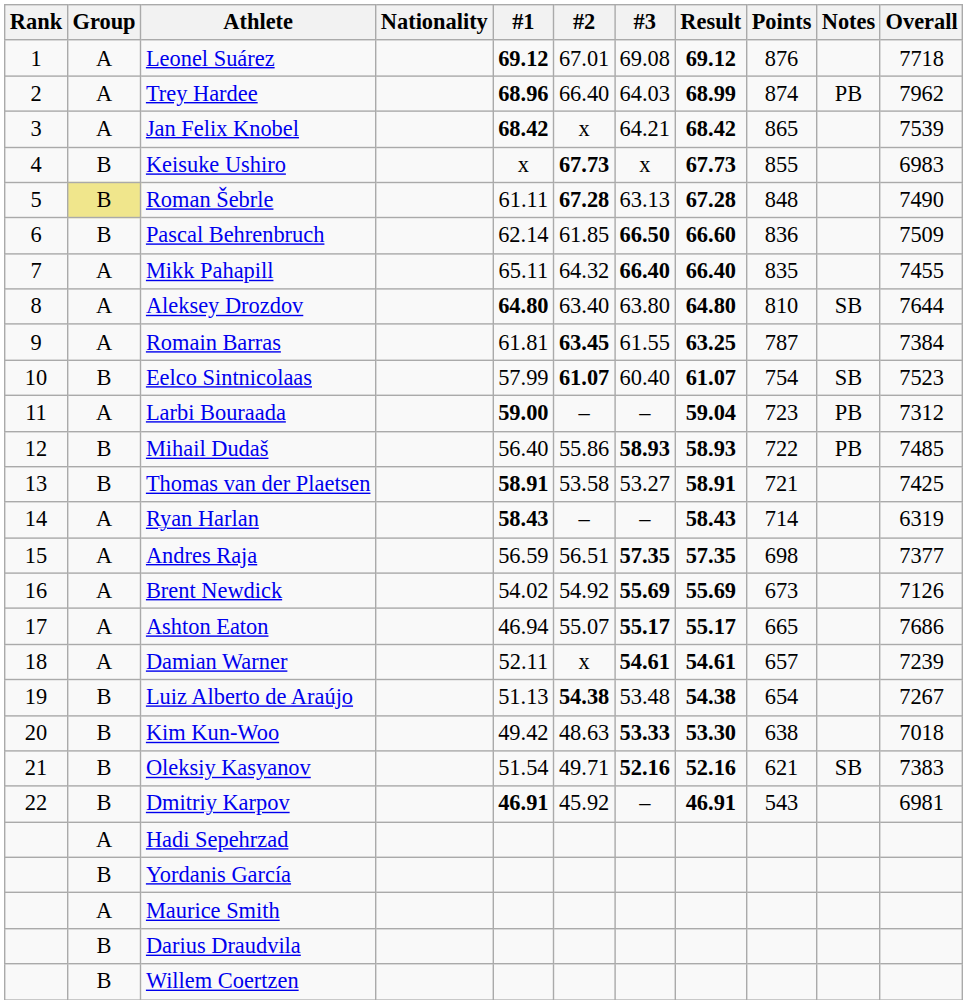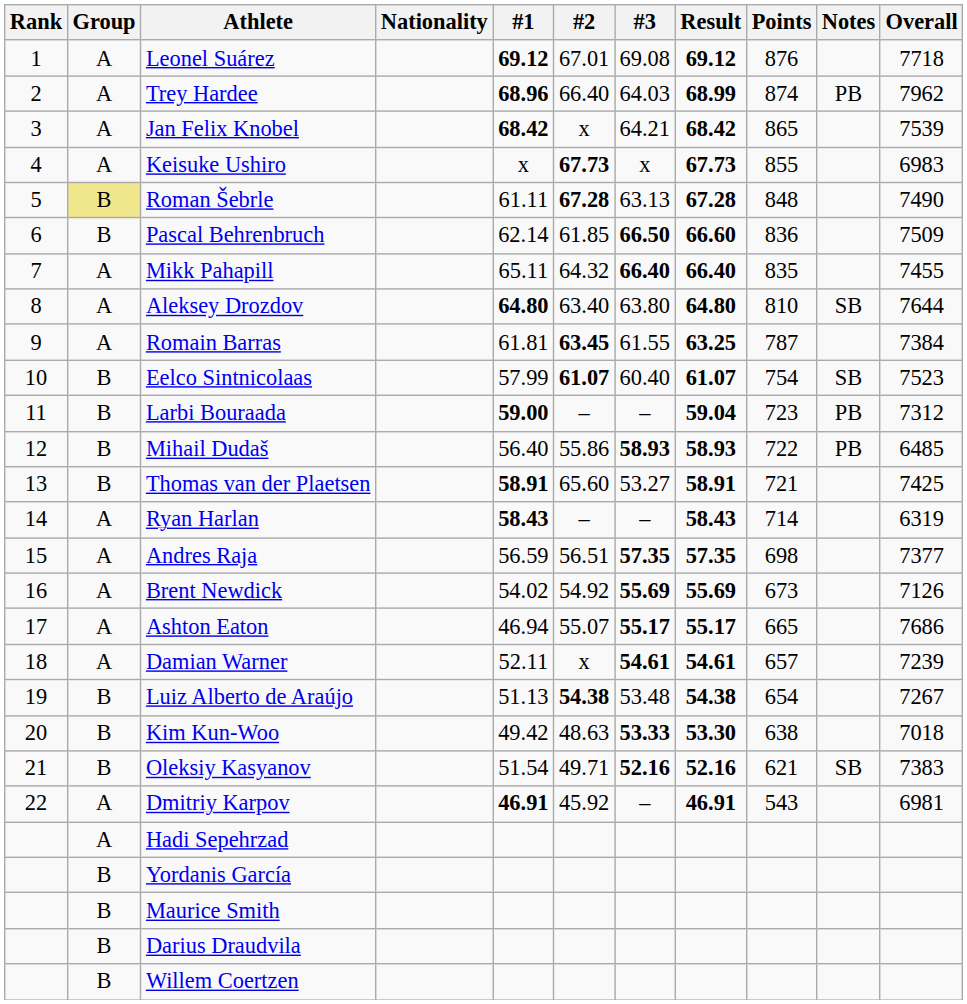Keisuke Ushiro | Group: B -> A
Larbi Bouraada | Group: A -> B
Mihail Dudaš | Overall: 7485 -> 6485
Thomas van der Plaetsen | #2: 53.58 -> 65.60
Dmitriy Karpov | Group: B -> A
Maurice Smith | Group: A -> B
